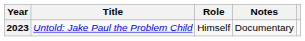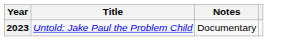- column: Role | Himself
